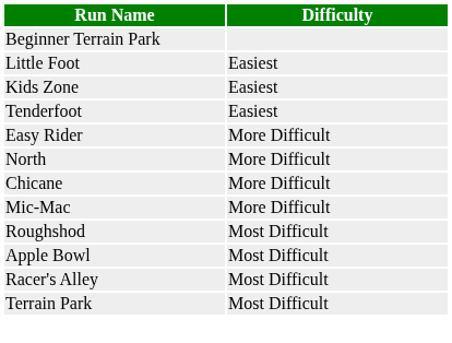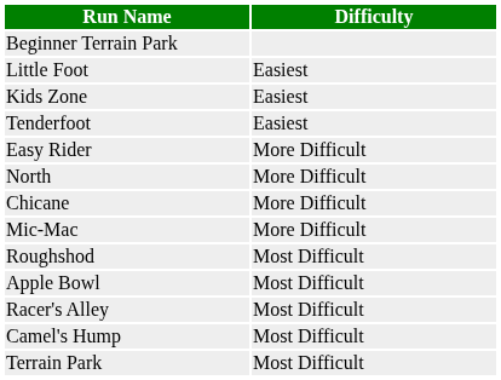+ row: Camel's Hump | Most Difficult
